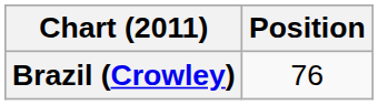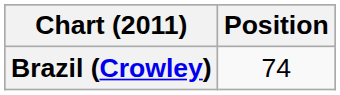Brazil (Crowley) | Position: 76 -> 74
